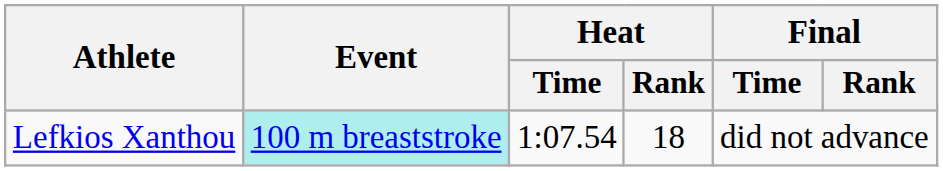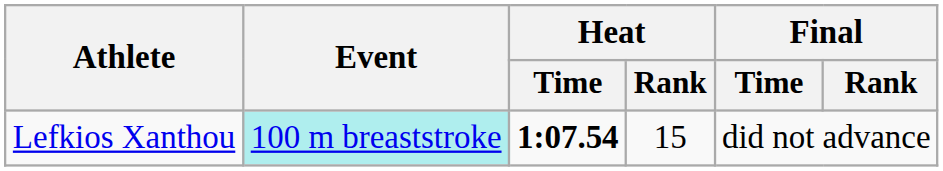Lefkios Xanthou | Heat / Time: normal -> bold
Lefkios Xanthou | Heat / Rank: 18 -> 15
